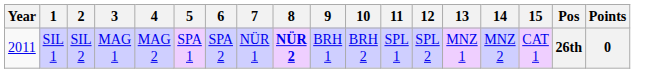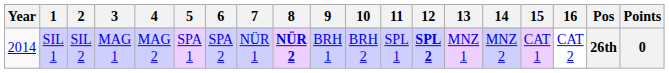+ column: 16 | CAT 2
SIL 1 | Year: 2011 -> 2014
SIL 1 | 12: normal -> bold
